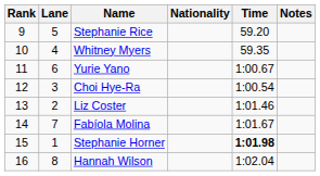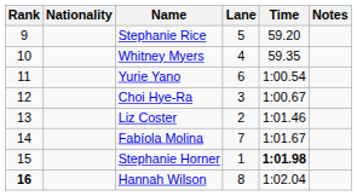columns swapped: Lane <-> Nationality
Yurie Yano | Time: 1:00.67 -> 1:00.54
Choi Hye-Ra | Time: 1:00.54 -> 1:00.67
Hannah Wilson | Rank: normal -> bold
